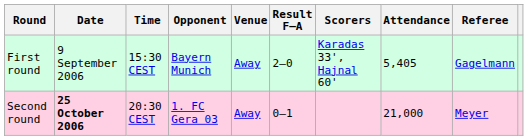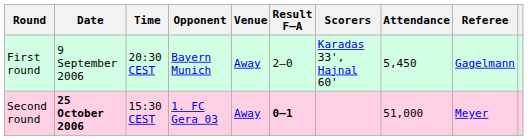First round | Time: 15:30 CEST -> 20:30 CEST
First round | Attendance: 5,405 -> 5,450
Second round | Time: 20:30 CEST -> 15:30 CEST
Second round | Result F–A: normal -> bold
Second round | Attendance: 21,000 -> 51,000
